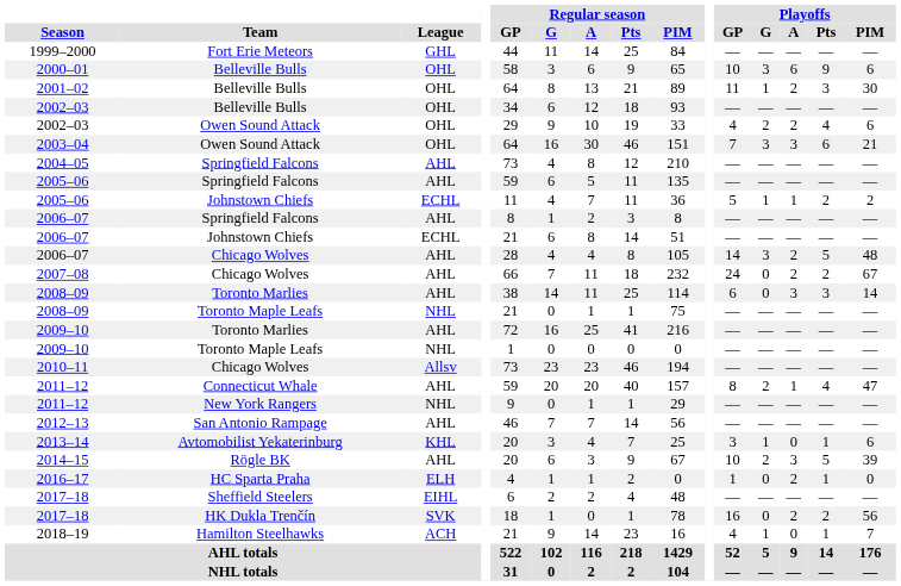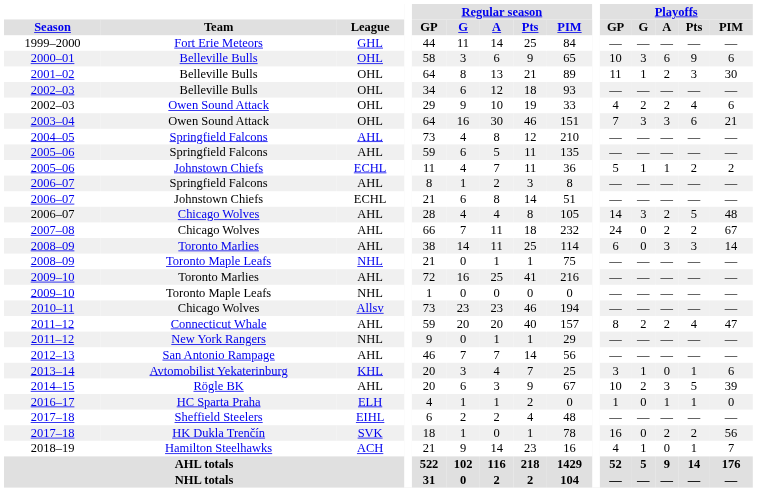2011–12 / Connecticut Whale | Playoffs / A: 1 -> 2
2016–17 | Playoffs / A: 2 -> 1
